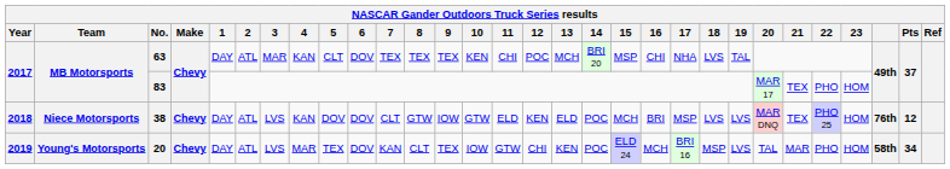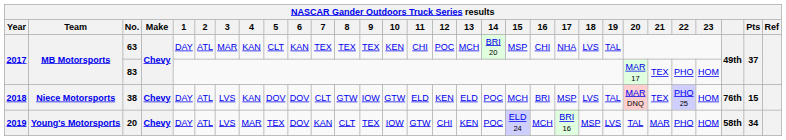63 | 6: DOV -> KAN
38 | 19: LVS -> TAL
38 | Pts: 12 -> 15
